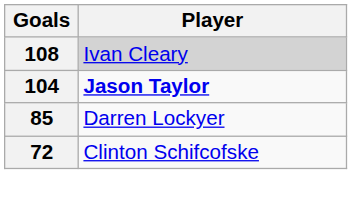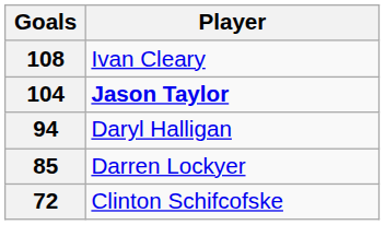108 | Player: lightgrey background -> no background
+ row: 94 | Daryl Halligan
